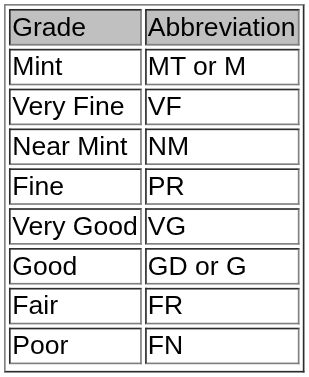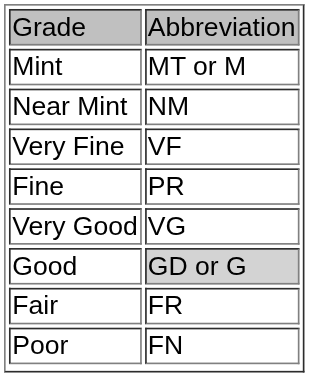rows swapped: Near Mint <-> Very Fine
Good | column 2: no background -> lightgrey background
